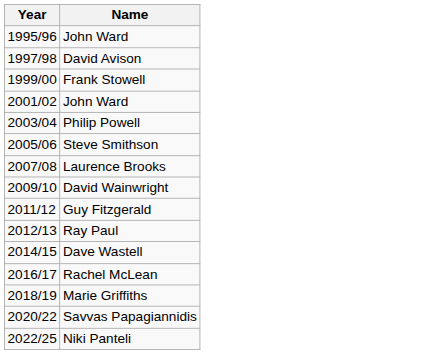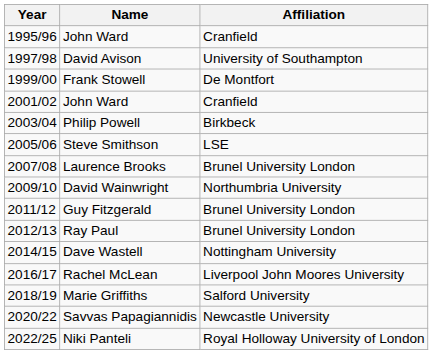+ column: Affiliation | Cranfield | University of Southampton | De Montfort | Cranfield | Birkbeck | LSE | Brunel University London | Northumbria University | Brunel University London | Brunel University London | Nottingham University | Liverpool John Moores University | Salford University | Newcastle University | Royal Holloway University of London
